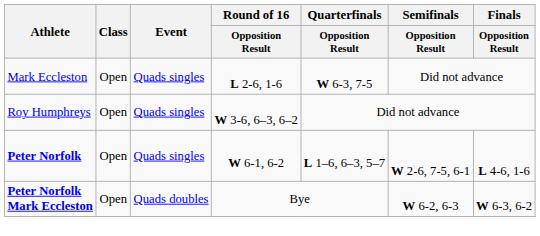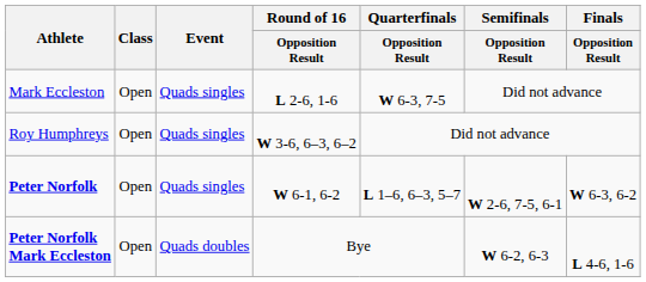Peter Norfolk | Finals / Opposition Result: L 4-6, 1-6 -> W 6-3, 6-2
Peter Norfolk Mark Eccleston | Finals / Opposition Result: W 6-3, 6-2 -> L 4-6, 1-6
